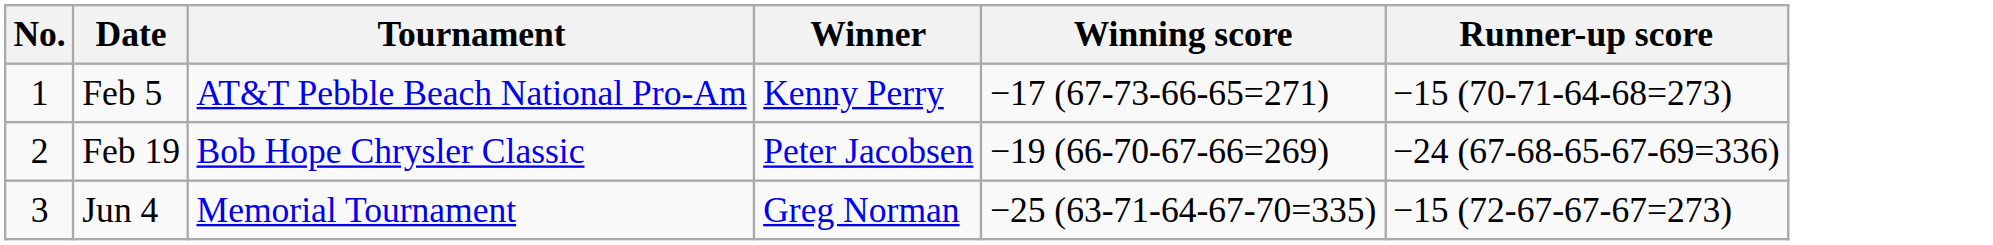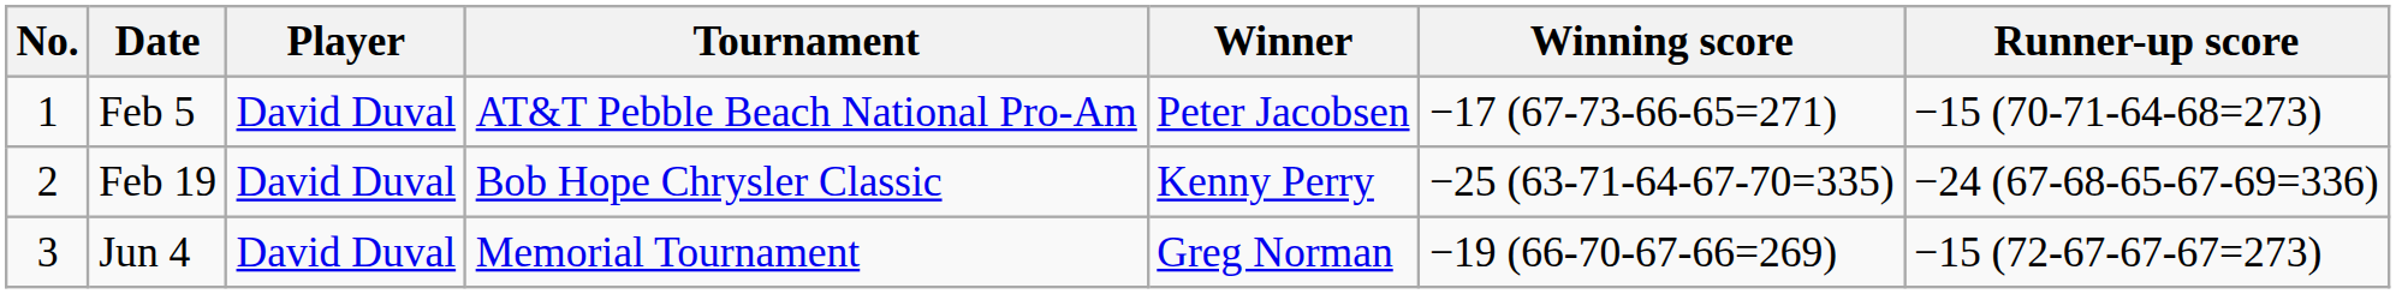+ column: Player | David Duval | David Duval | David Duval
Feb 5 | Winner: Kenny Perry -> Peter Jacobsen
Feb 19 | Winner: Peter Jacobsen -> Kenny Perry
Feb 19 | Winning score: −19 (66-70-67-66=269) -> −25 (63-71-64-67-70=335)
Jun 4 | Winning score: −25 (63-71-64-67-70=335) -> −19 (66-70-67-66=269)
